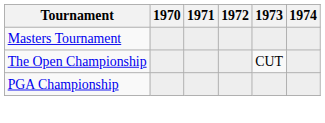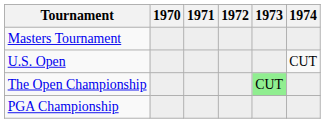+ row: U.S. Open | CUT
The Open Championship | 1973: no background -> lightgreen background
